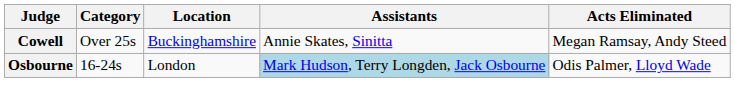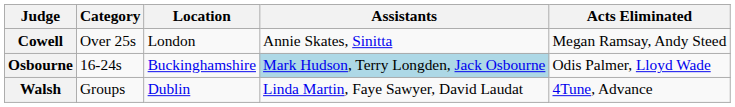Cowell | Location: Buckinghamshire -> London
Osbourne | Location: London -> Buckinghamshire
+ row: Walsh | Groups | Dublin | Linda Martin, Faye Sawyer, David Laudat | 4Tune, Advance
